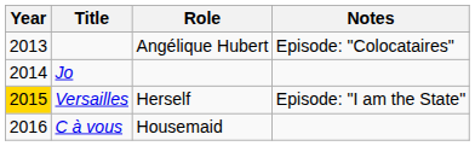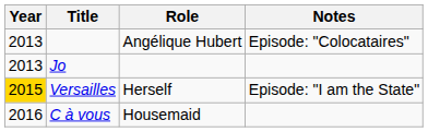Jo | Year: 2014 -> 2013
